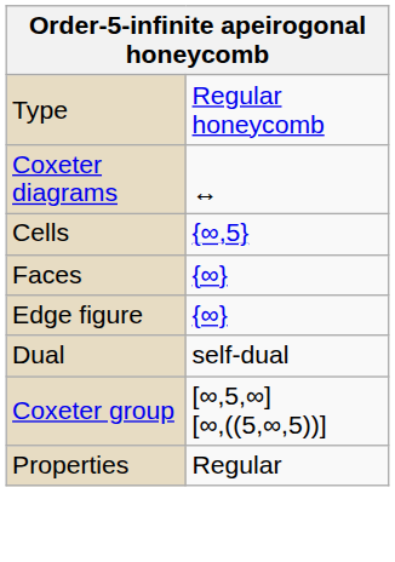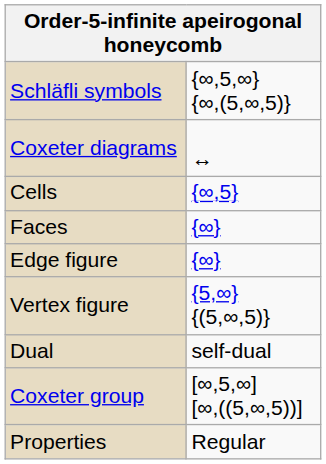- row: Type | Regular honeycomb
+ row: Schläfli symbols | {∞,5,∞} {∞,(5,∞,5)}
+ row: Vertex figure | {5,∞} {(5,∞,5)}
